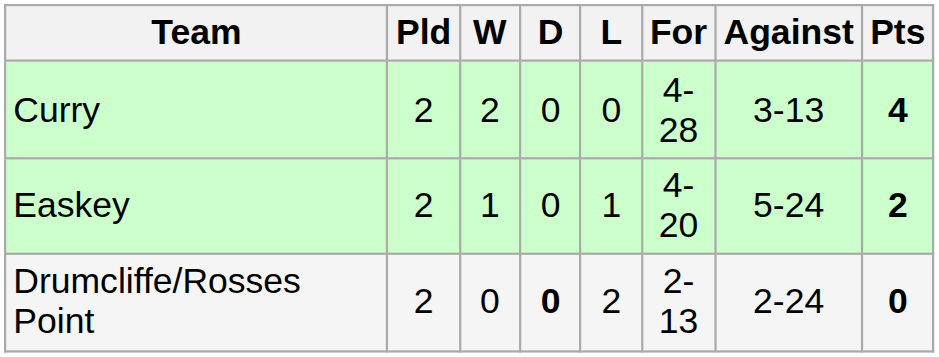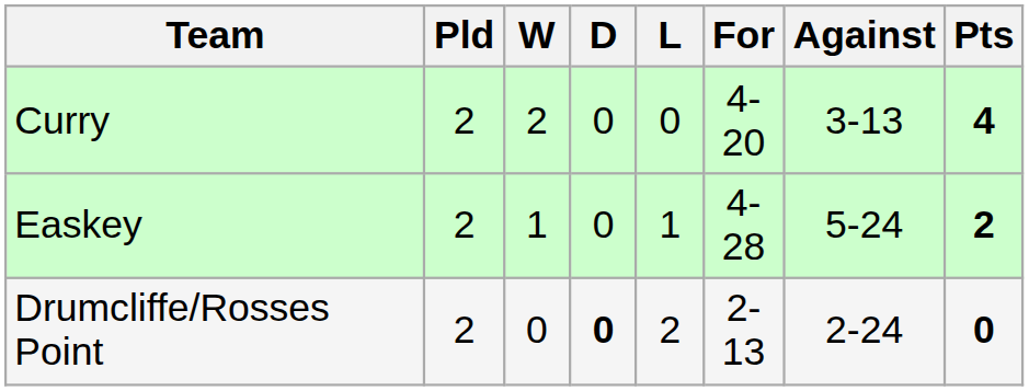Curry | For: 4-28 -> 4-20
Easkey | For: 4-20 -> 4-28
